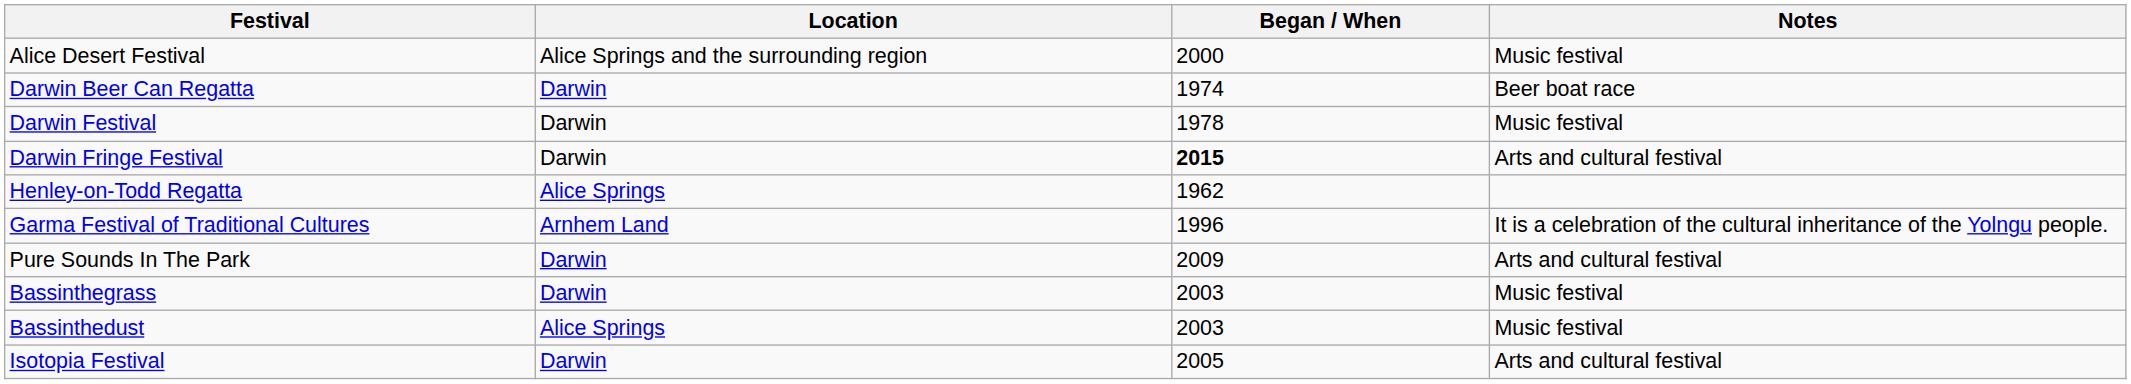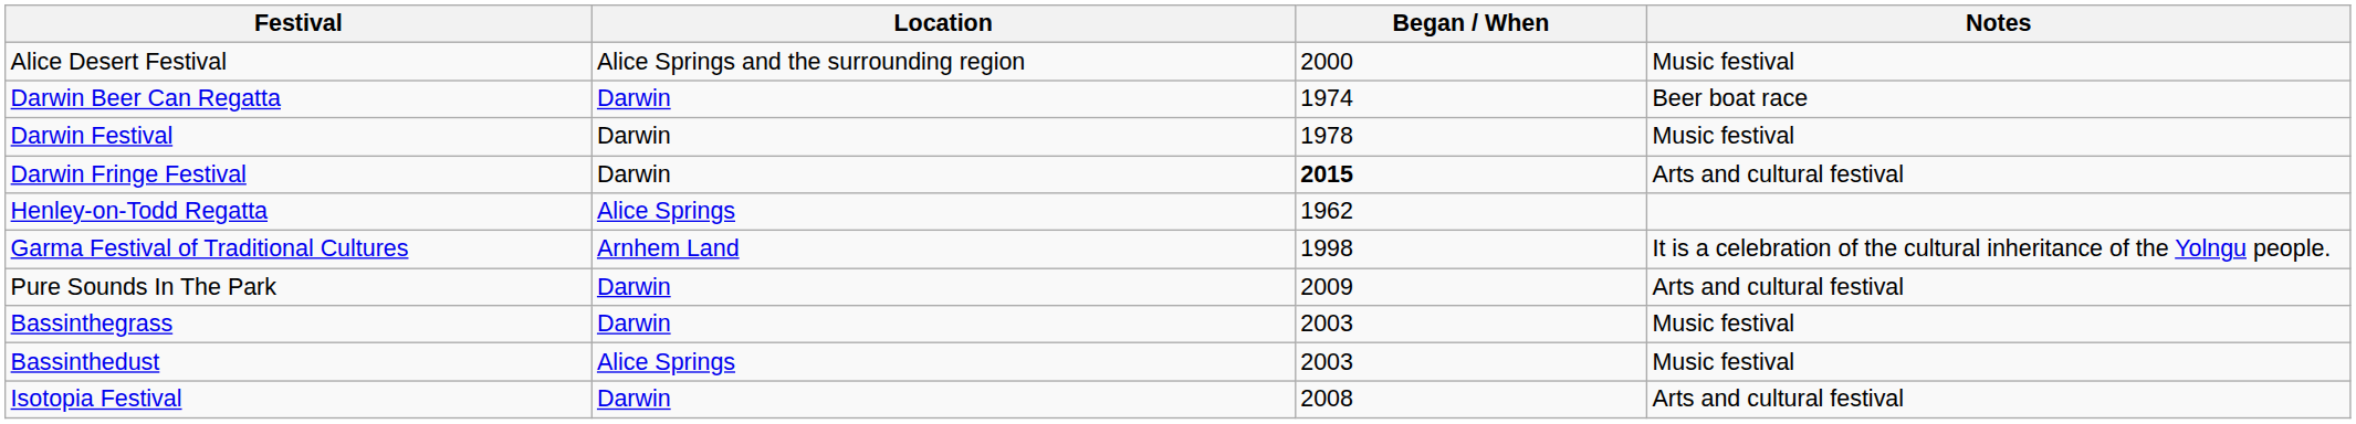Garma Festival of Traditional Cultures | Began / When: 1996 -> 1998
Isotopia Festival | Began / When: 2005 -> 2008
